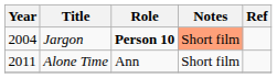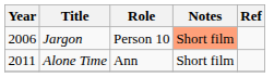Jargon | Year: 2004 -> 2006
Jargon | Role: bold -> normal
